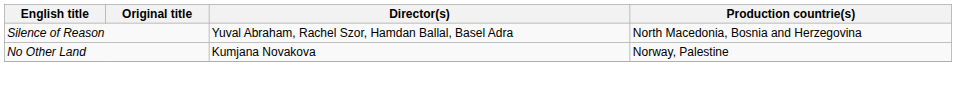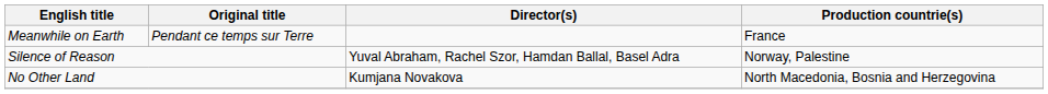+ row: Meanwhile on Earth | Pendant ce temps sur Terre | France
Silence of Reason | Production countrie(s): North Macedonia, Bosnia and Herzegovina -> Norway, Palestine
No Other Land | Production countrie(s): Norway, Palestine -> North Macedonia, Bosnia and Herzegovina
